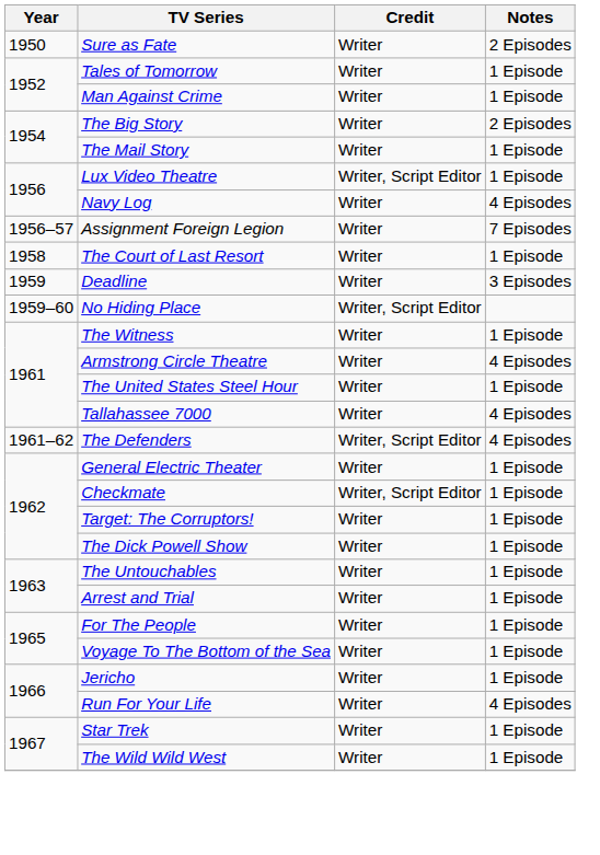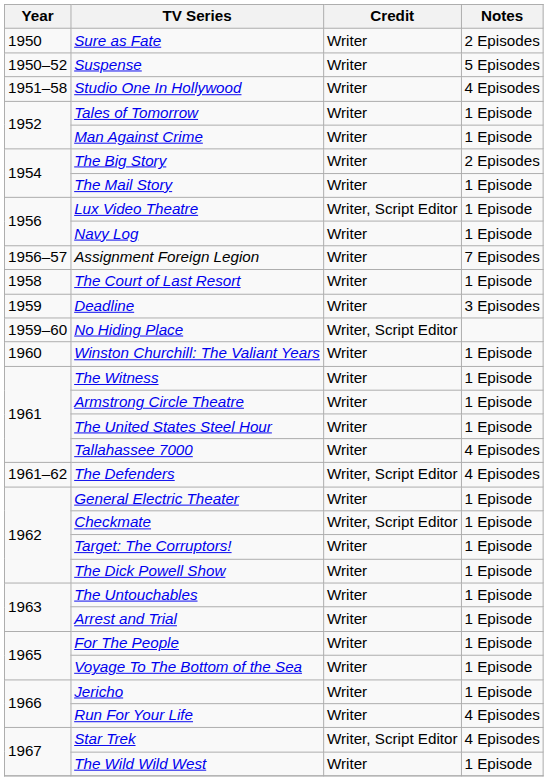+ row: 1950–52 | Suspense | Writer | 5 Episodes
+ row: 1951–58 | Studio One In Hollywood | Writer | 4 Episodes
Navy Log | Notes: 4 Episodes -> 1 Episode
+ row: 1960 | Winston Churchill: The Valiant Years | Writer | 1 Episode
Armstrong Circle Theatre | Notes: 4 Episodes -> 1 Episode
Star Trek | Credit: Writer -> Writer, Script Editor
Star Trek | Notes: 1 Episode -> 4 Episodes
